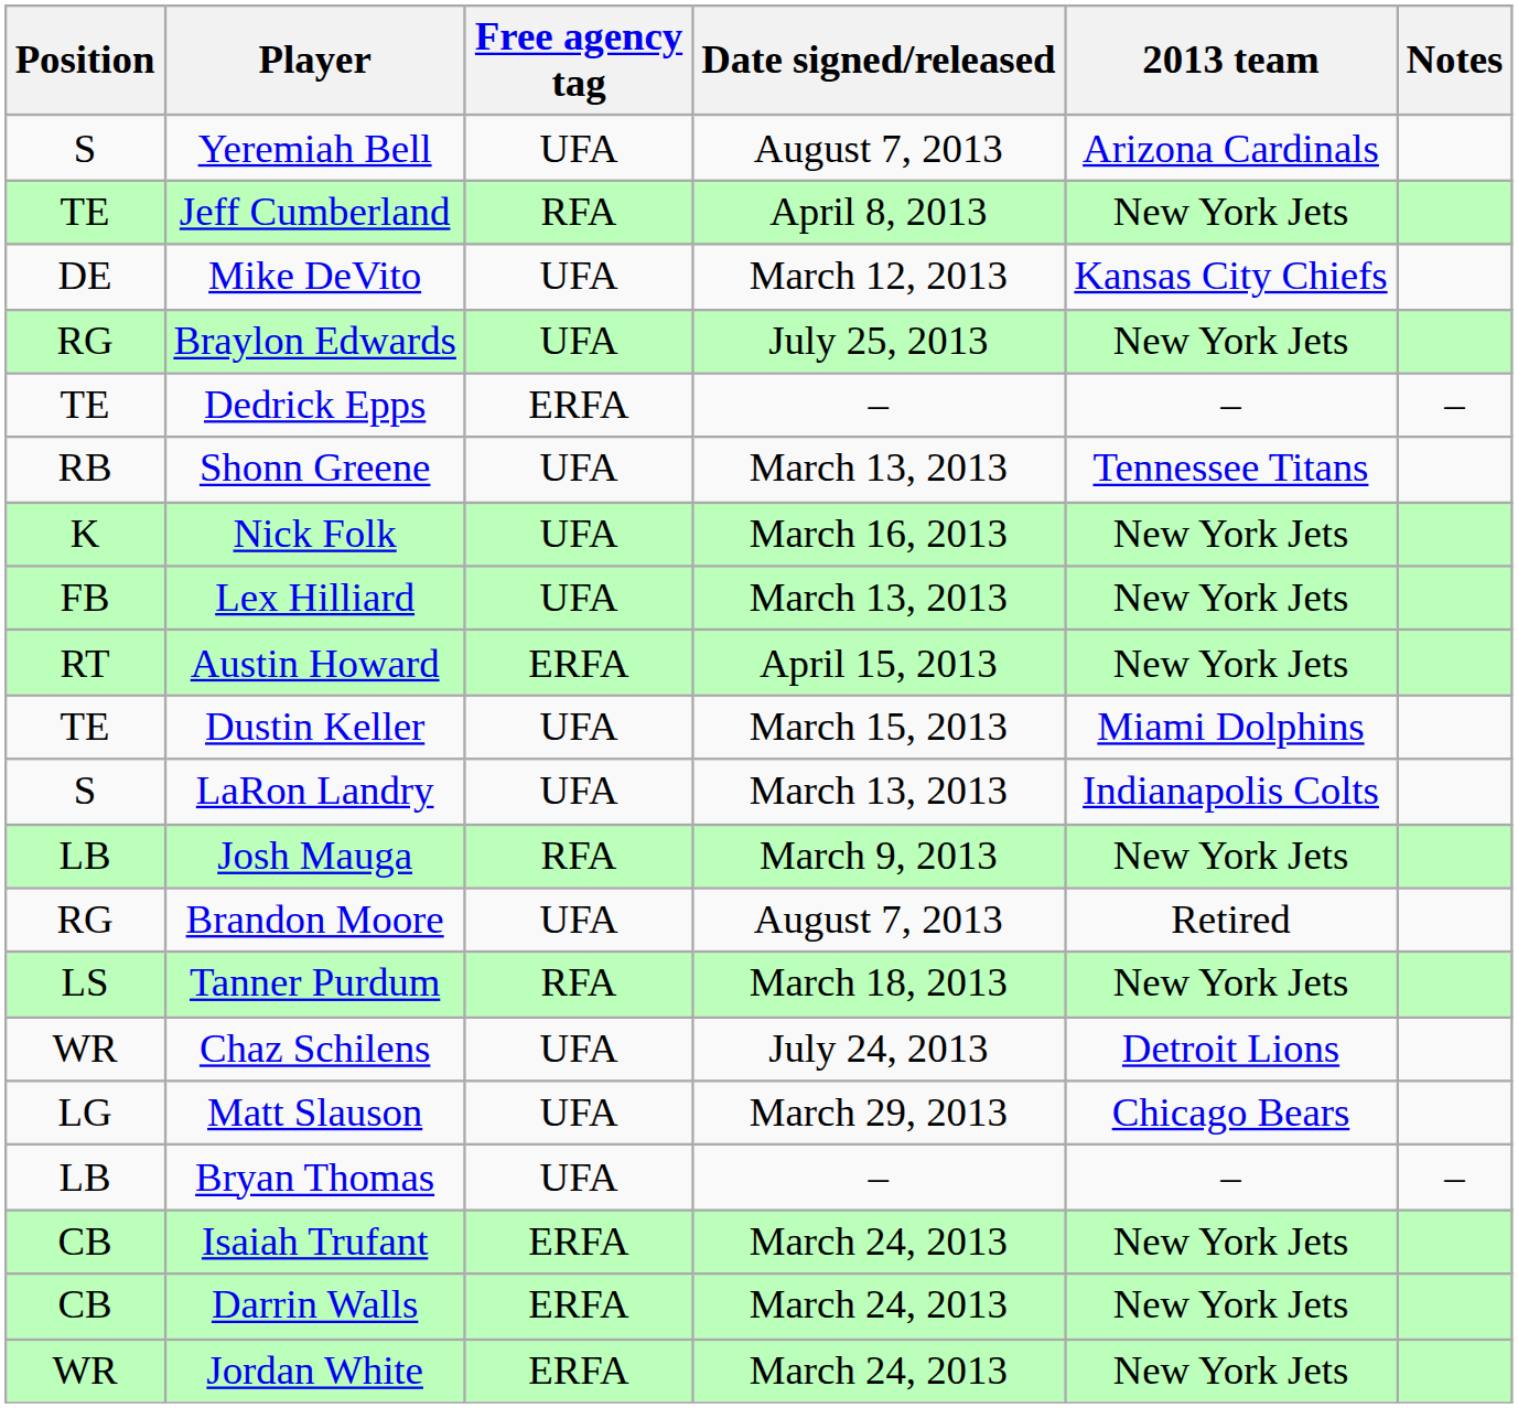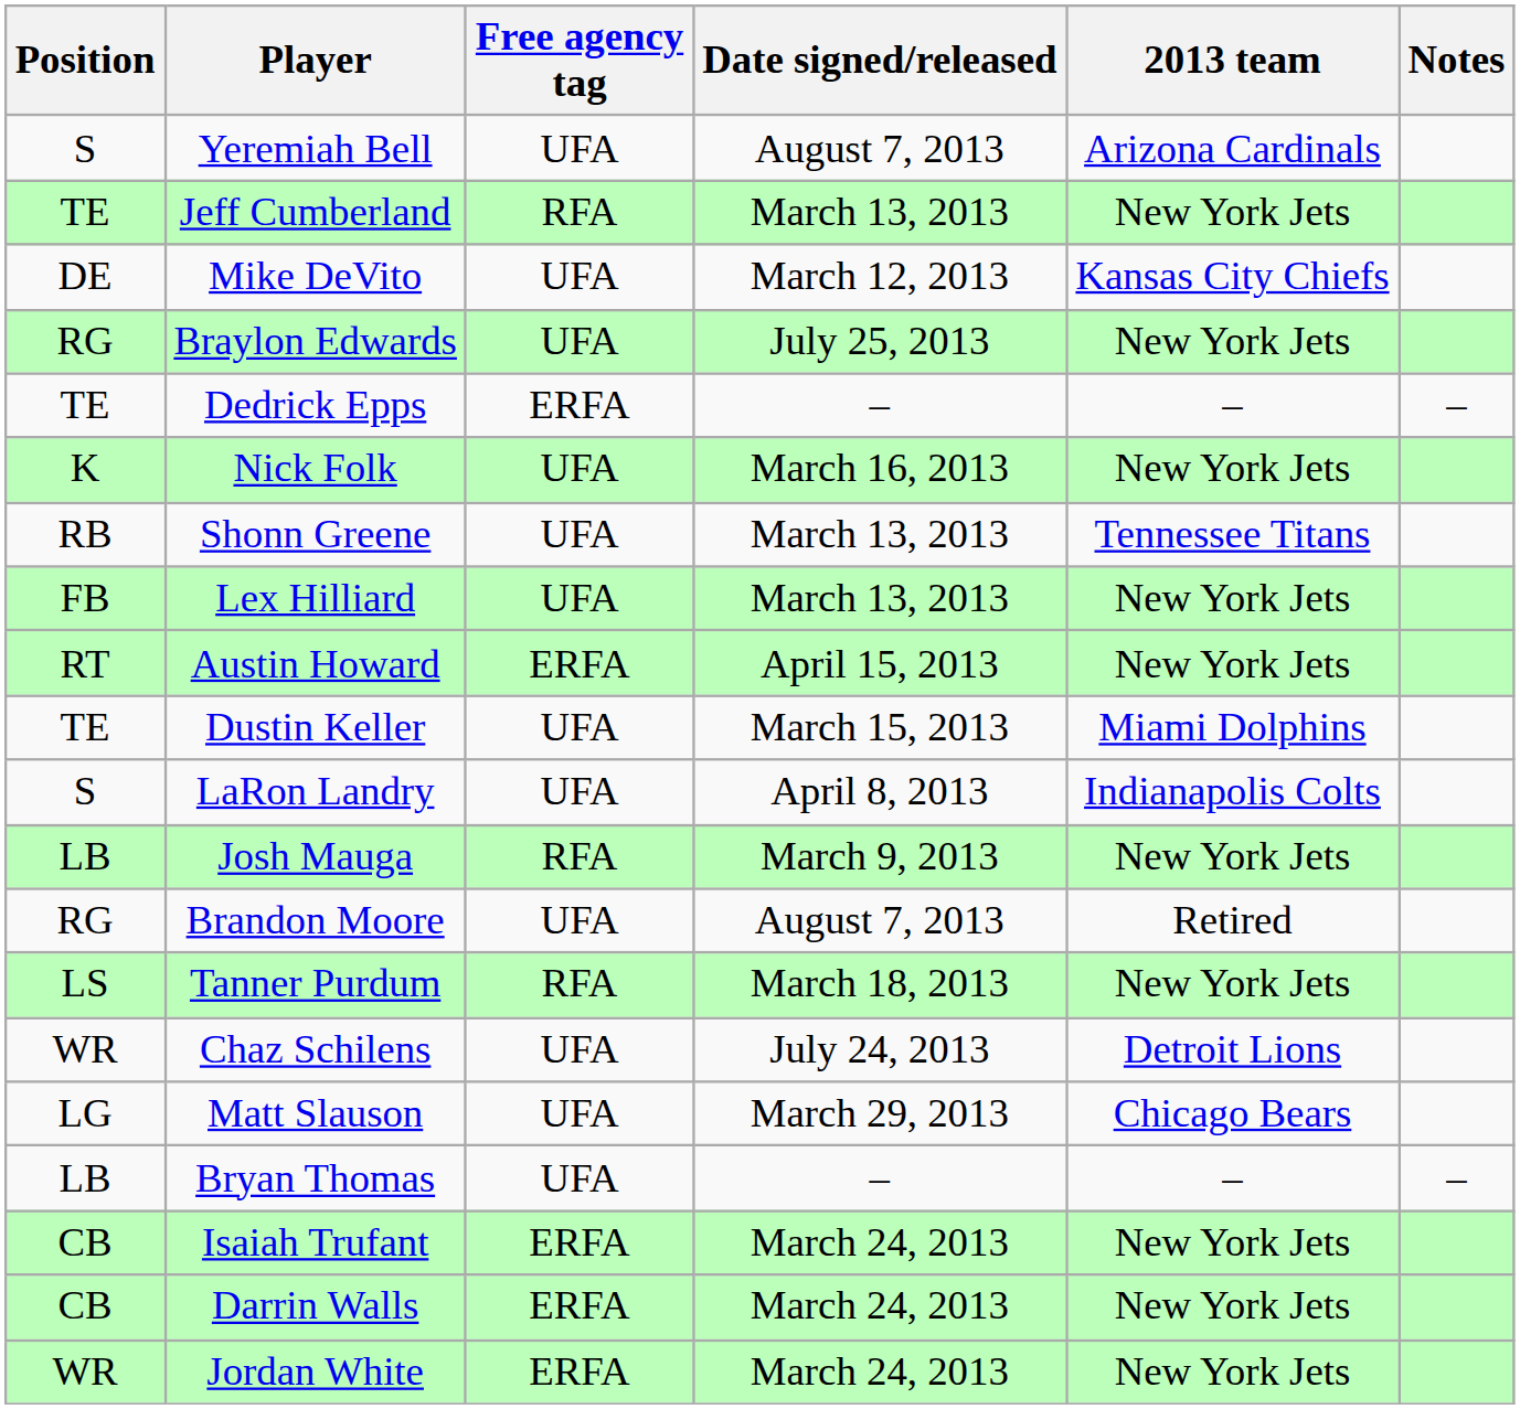Jeff Cumberland | Date signed/released: April 8, 2013 -> March 13, 2013
rows swapped: Nick Folk <-> Shonn Greene
LaRon Landry | Date signed/released: March 13, 2013 -> April 8, 2013
